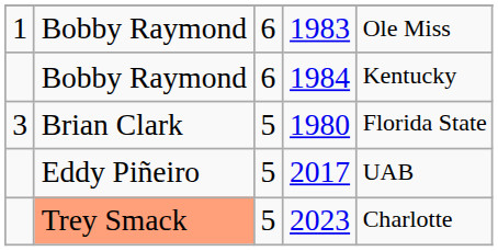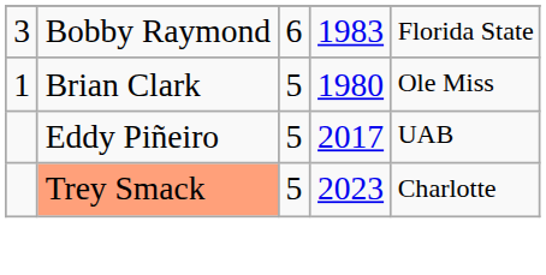1983 | column 1: 1 -> 3
1983 | column 5: Ole Miss -> Florida State
- row: Bobby Raymond | 6 | 1984 | Kentucky
1980 | column 1: 3 -> 1
1980 | column 5: Florida State -> Ole Miss
